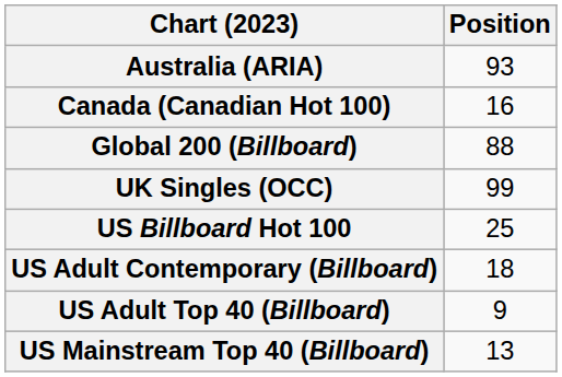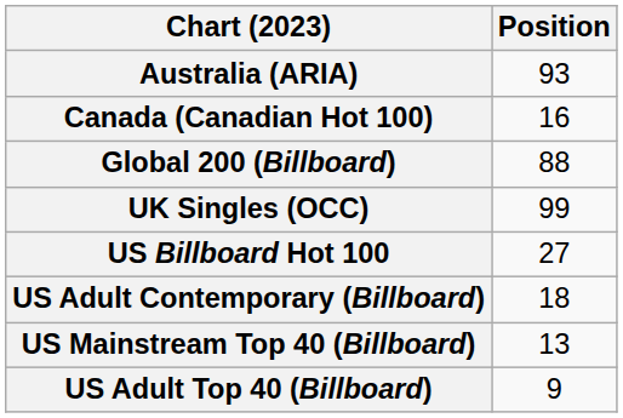US Billboard Hot 100 | Position: 25 -> 27
rows swapped: US Adult Top 40 (Billboard) <-> US Mainstream Top 40 (Billboard)
